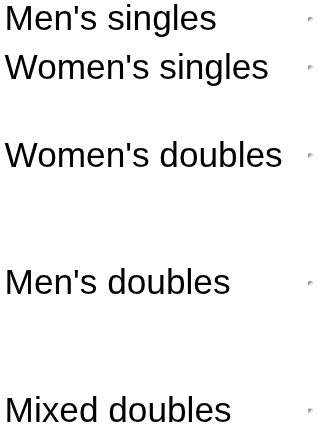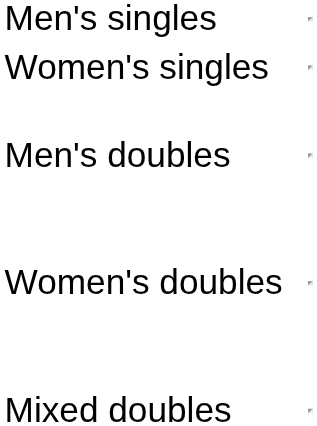rows swapped: Men's doubles <-> Women's doubles
